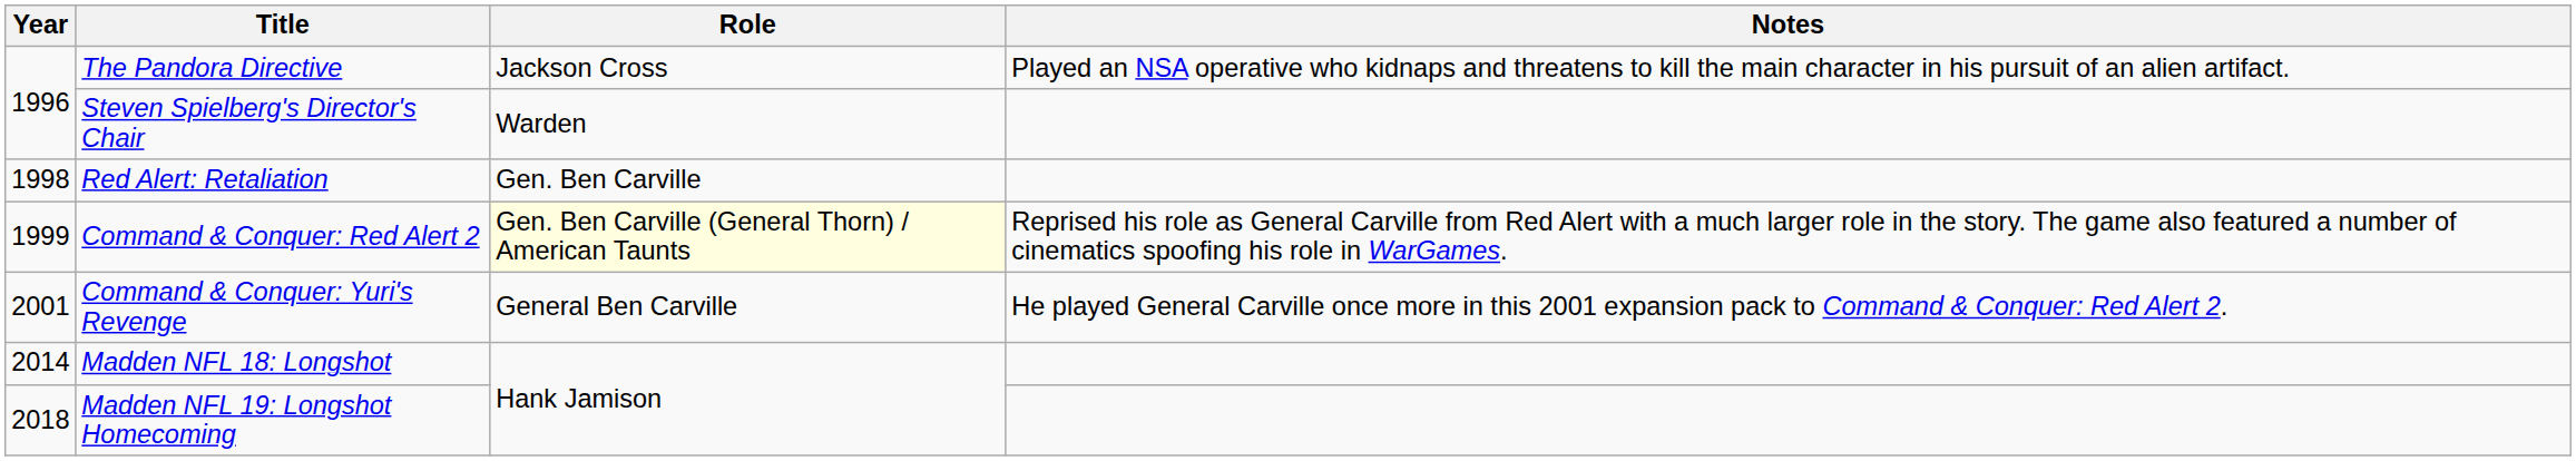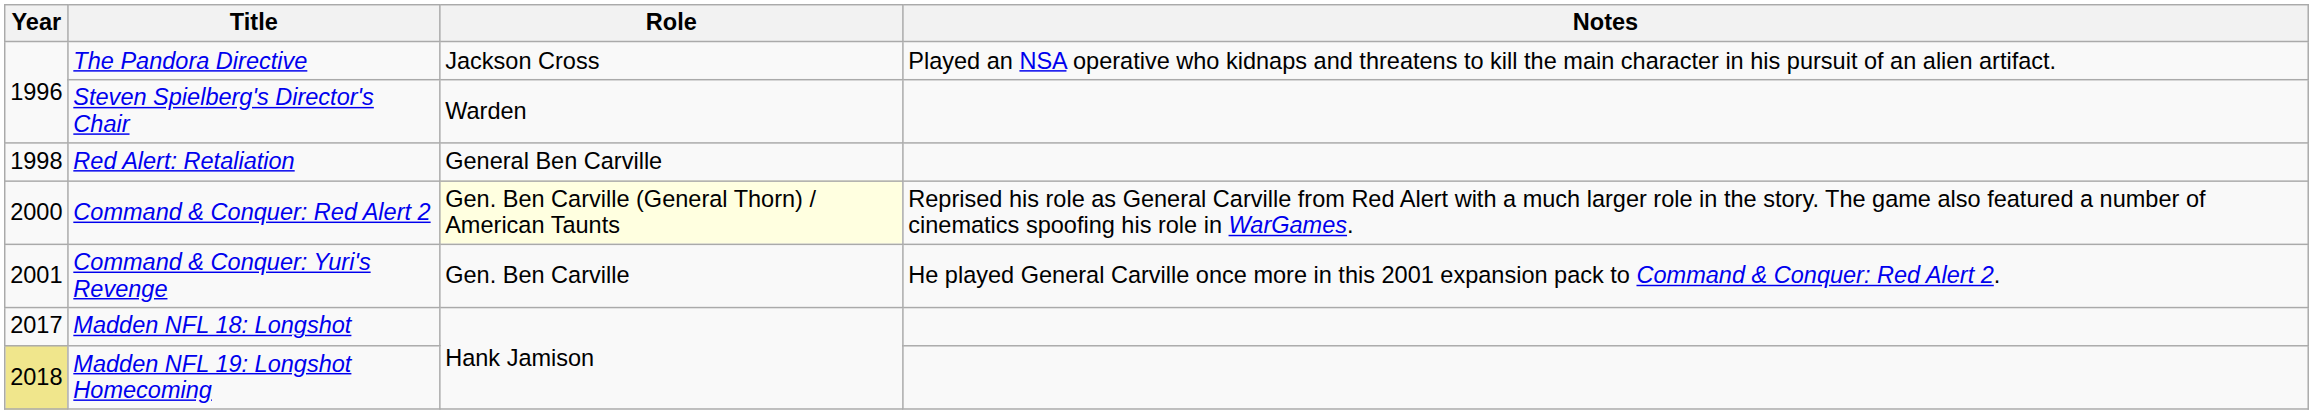Red Alert: Retaliation | Role: Gen. Ben Carville -> General Ben Carville
Command & Conquer: Red Alert 2 | Year: 1999 -> 2000
Command & Conquer: Yuri's Revenge | Role: General Ben Carville -> Gen. Ben Carville
Madden NFL 18: Longshot | Year: 2014 -> 2017
Madden NFL 19: Longshot Homecoming | Year: no background -> khaki background
